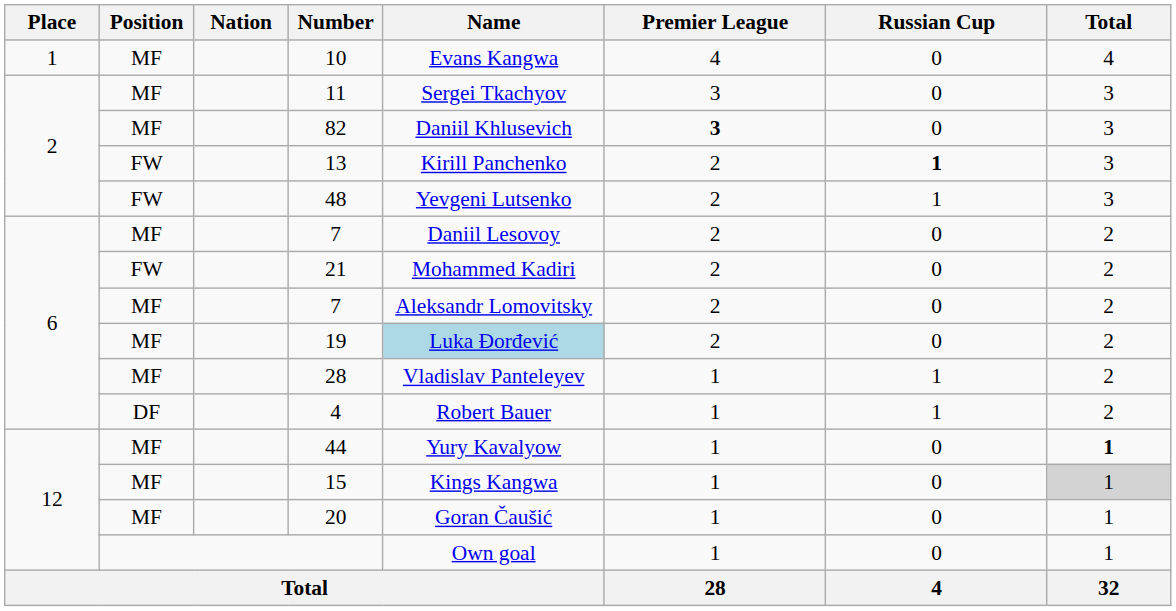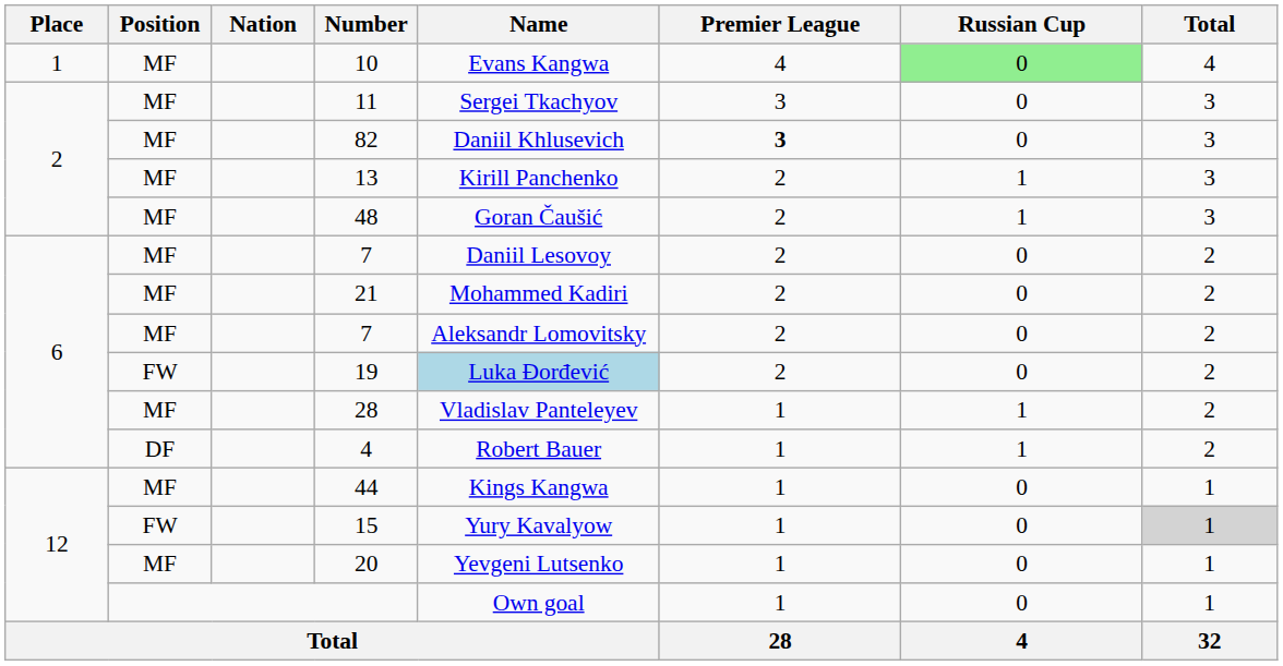10 | Russian Cup: no background -> lightgreen background
13 | Position: FW -> MF
13 | Russian Cup: bold -> normal
48 | Position: FW -> MF
48 | Name: Yevgeni Lutsenko -> Goran Čaušić
21 | Position: FW -> MF
19 | Position: MF -> FW
44 | Name: Yury Kavalyow -> Kings Kangwa
44 | Total: bold -> normal
15 | Position: MF -> FW
15 | Name: Kings Kangwa -> Yury Kavalyow
20 | Name: Goran Čaušić -> Yevgeni Lutsenko
